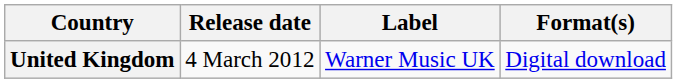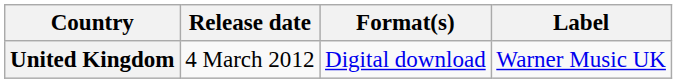columns swapped: Label <-> Format(s)
